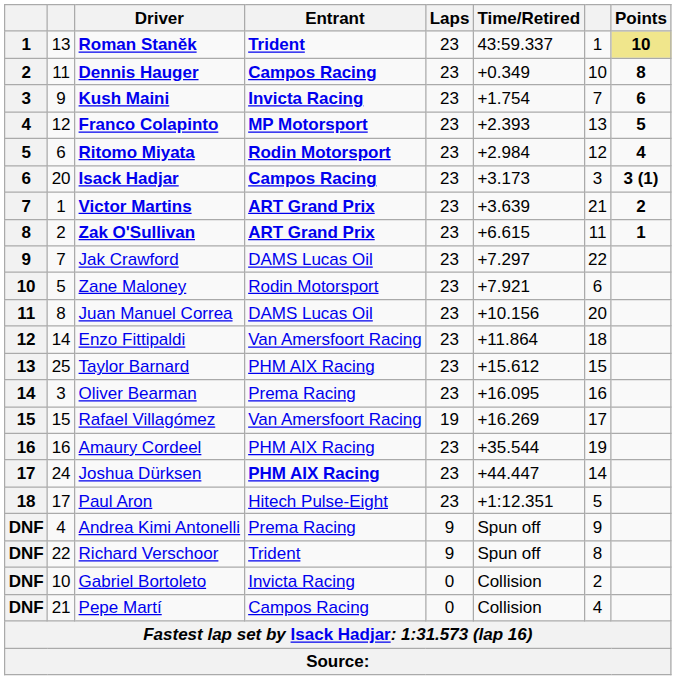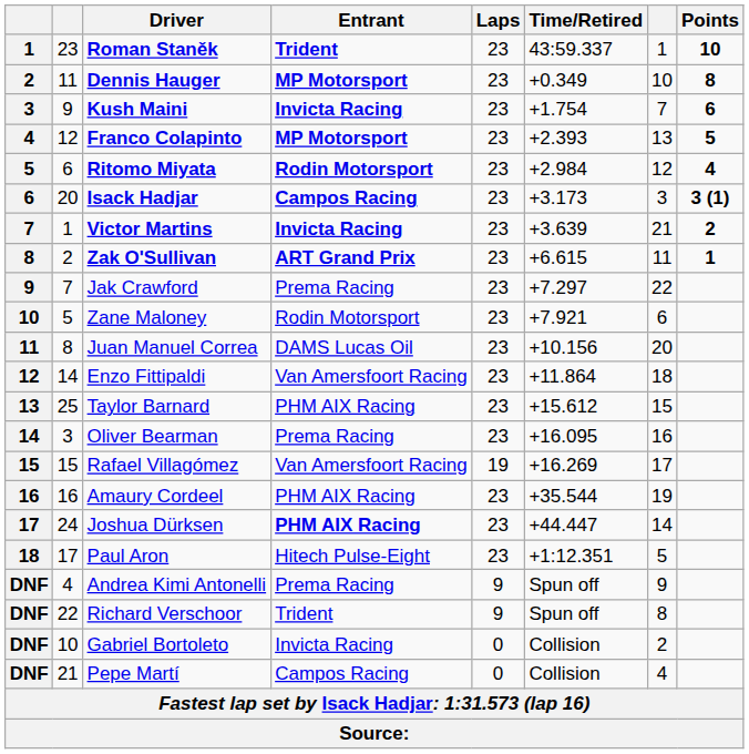Roman Staněk | column 2: 13 -> 23
Roman Staněk | Points: khaki background -> no background
Dennis Hauger | Entrant: Campos Racing -> MP Motorsport
Victor Martins | Entrant: ART Grand Prix -> Invicta Racing
Jak Crawford | Entrant: DAMS Lucas Oil -> Prema Racing
